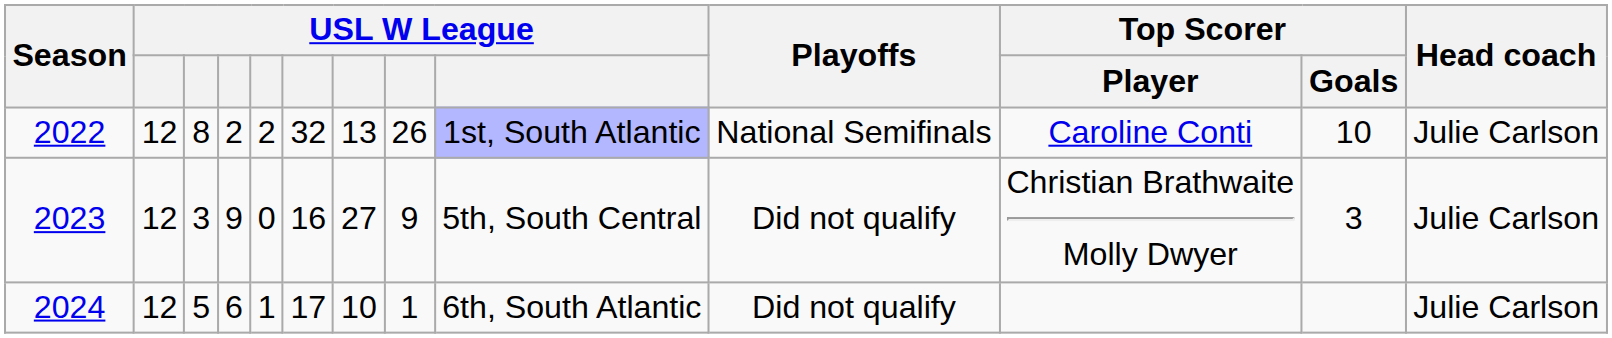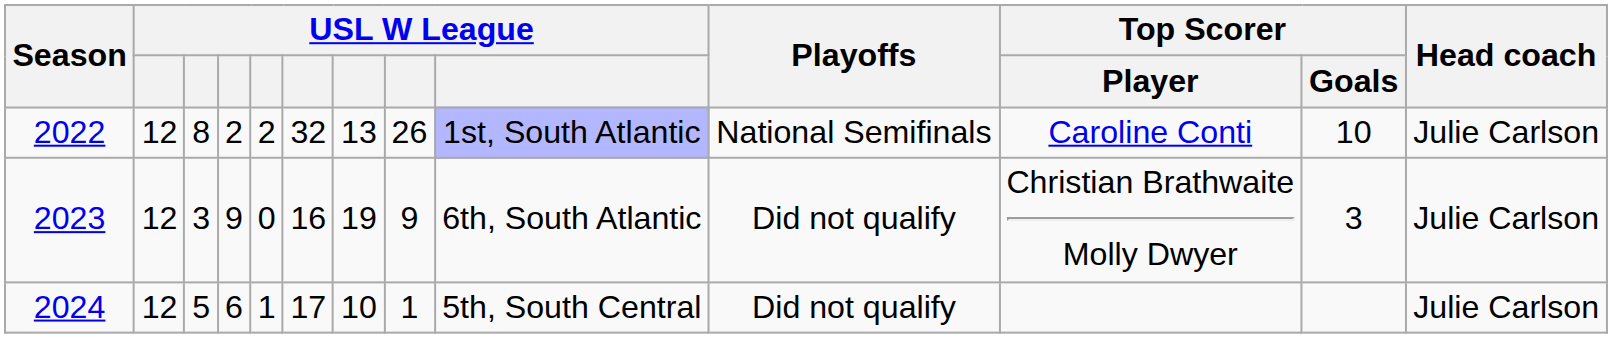2023 | column 7: 27 -> 19
2023 | column 9: 5th, South Central -> 6th, South Atlantic
2024 | column 9: 6th, South Atlantic -> 5th, South Central
